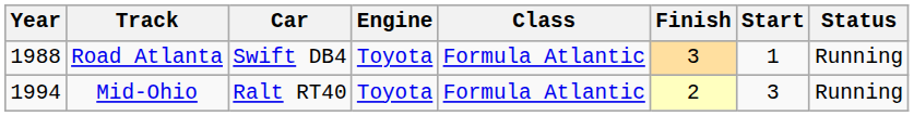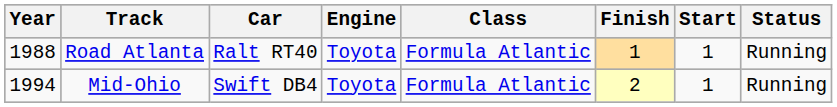Road Atlanta | Car: Swift DB4 -> Ralt RT40
Road Atlanta | Finish: 3 -> 1
Mid-Ohio | Car: Ralt RT40 -> Swift DB4
Mid-Ohio | Start: 3 -> 1
